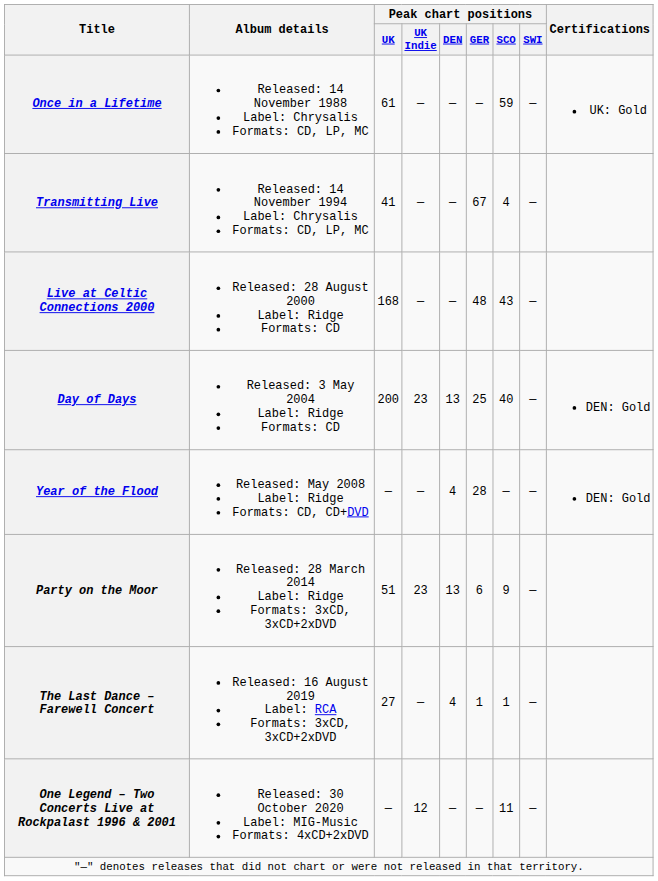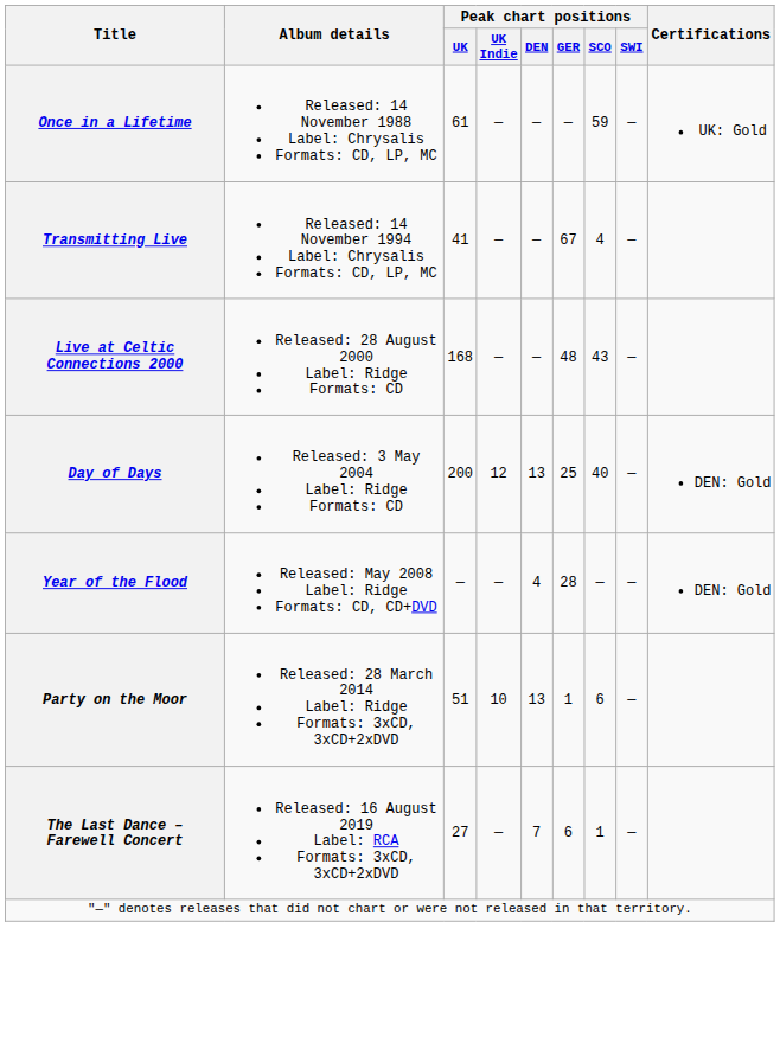Day of Days | Peak chart positions / UK Indie: 23 -> 12
Party on the Moor | Peak chart positions / UK Indie: 23 -> 10
Party on the Moor | Peak chart positions / GER: 6 -> 1
Party on the Moor | Peak chart positions / SCO: 9 -> 6
The Last Dance – Farewell Concert | Peak chart positions / DEN: 4 -> 7
The Last Dance – Farewell Concert | Peak chart positions / GER: 1 -> 6
- row: One Legend – Two Concerts Live at Rockpalast 1996 & 2001 | Released: 30 October 2020 Label: MIG-Music Formats: 4xCD+2xDVD | — | 12 | — | — | 11 | —
